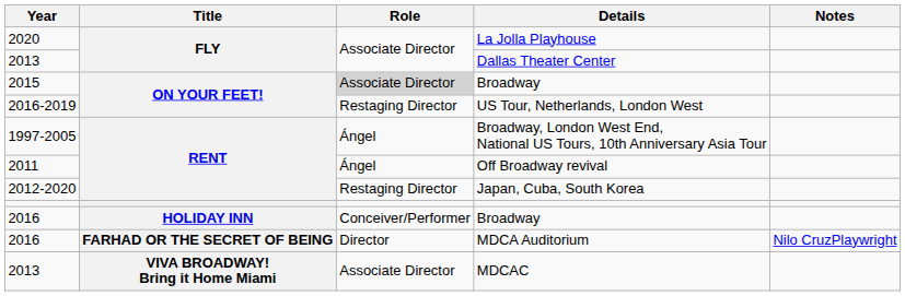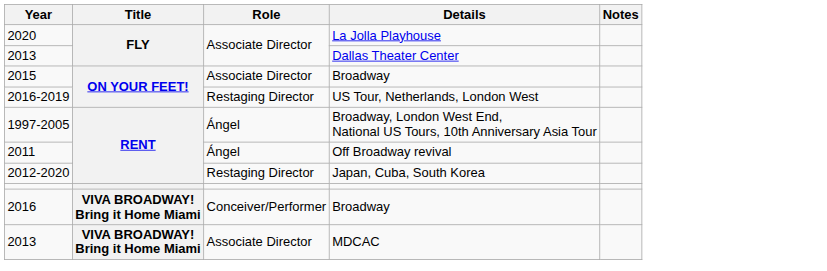2015 / Broadway | Role: lightgrey background -> no background
2016 / Broadway | Title: HOLIDAY INN -> VIVA BROADWAY! Bring it Home Miami
- row: 2016 | FARHAD OR THE SECRET OF BEING | Director | MDCA Auditorium | Nilo CruzPlaywright
